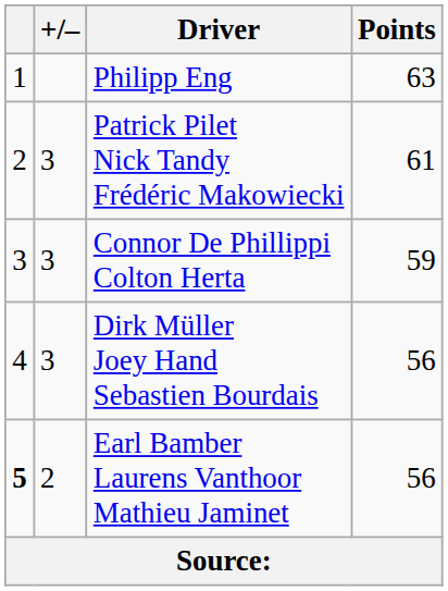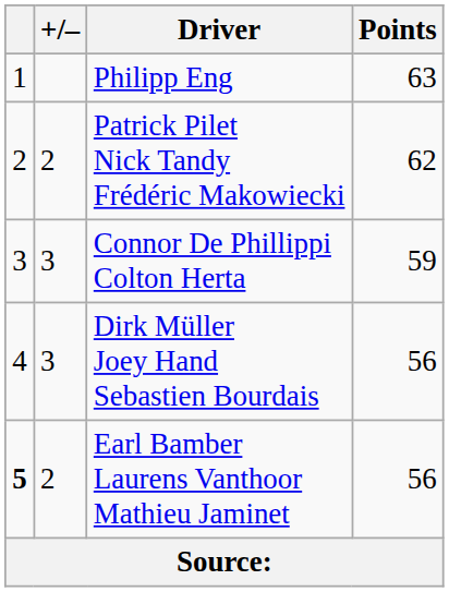Patrick Pilet Nick Tandy Frédéric Makowiecki | +/–: 3 -> 2
Patrick Pilet Nick Tandy Frédéric Makowiecki | Points: 61 -> 62
